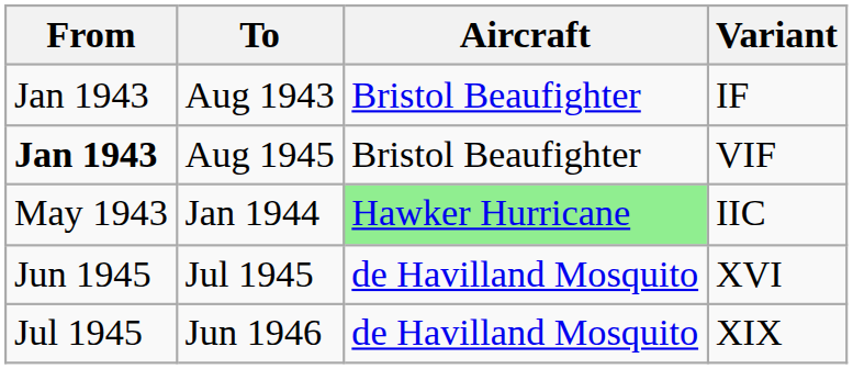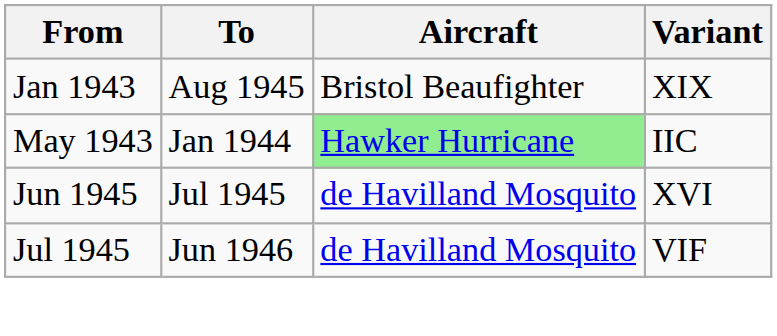- row: Jan 1943 | Aug 1943 | Bristol Beaufighter | IF
Aug 1945 | From: bold -> normal
Aug 1945 | Variant: VIF -> XIX
Jun 1946 | Variant: XIX -> VIF
